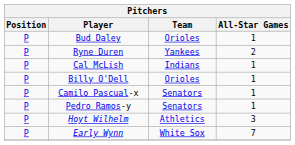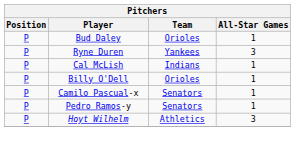Ryne Duren | All-Star Games: 2 -> 3
- row: P | Early Wynn | White Sox | 7
